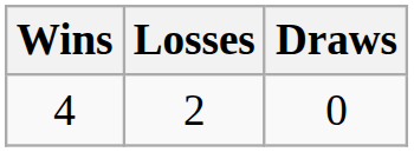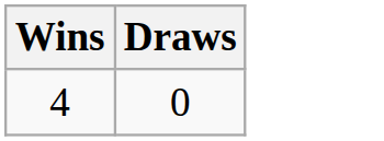- column: Losses | 2
